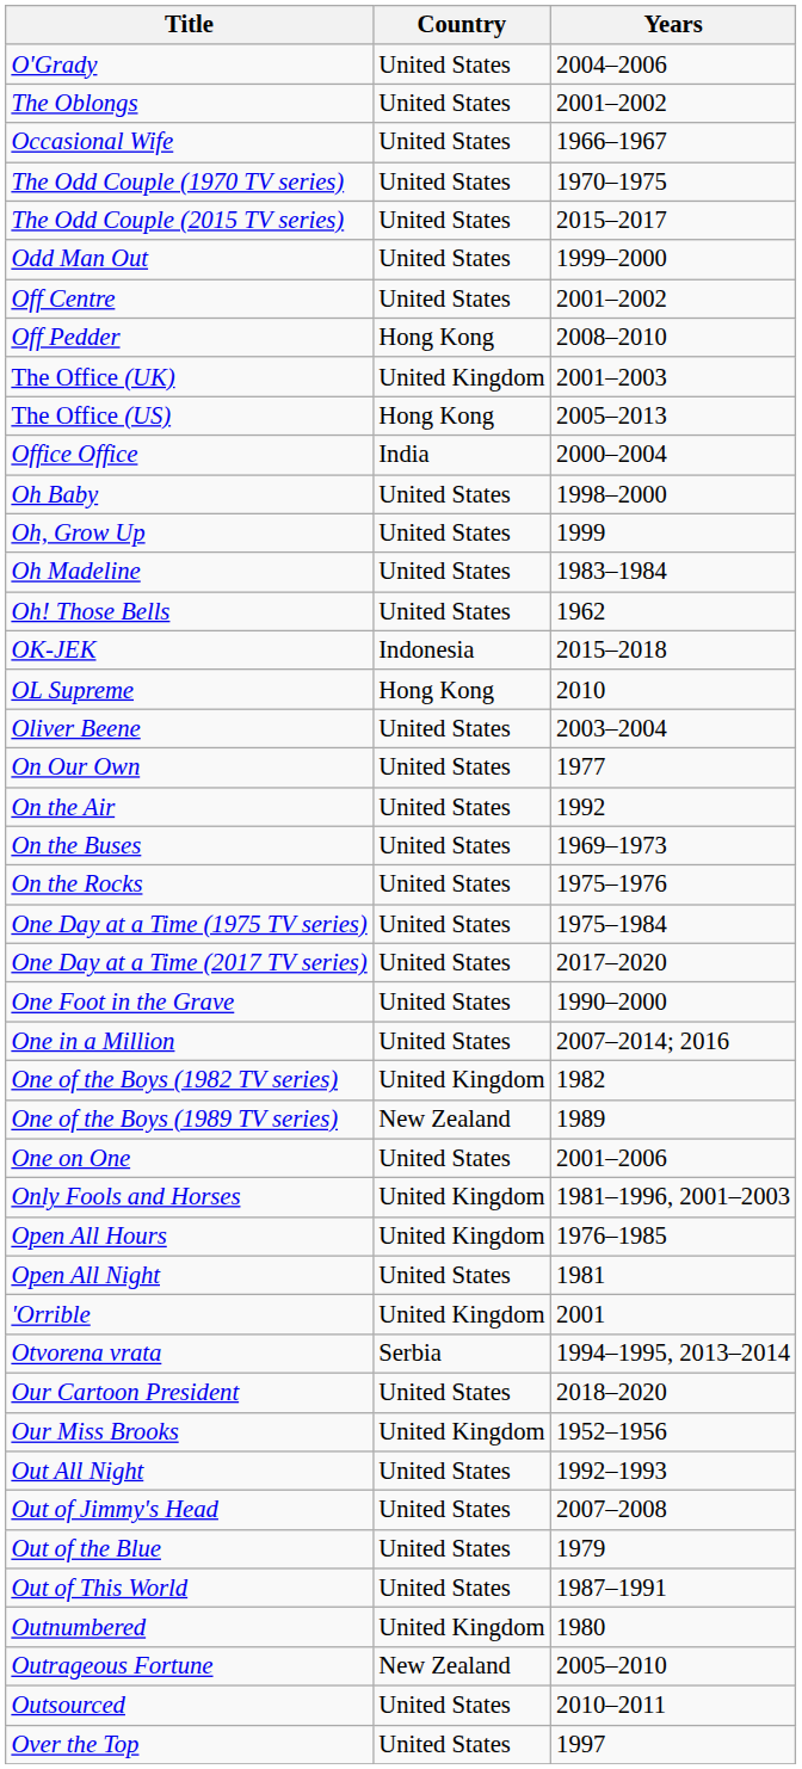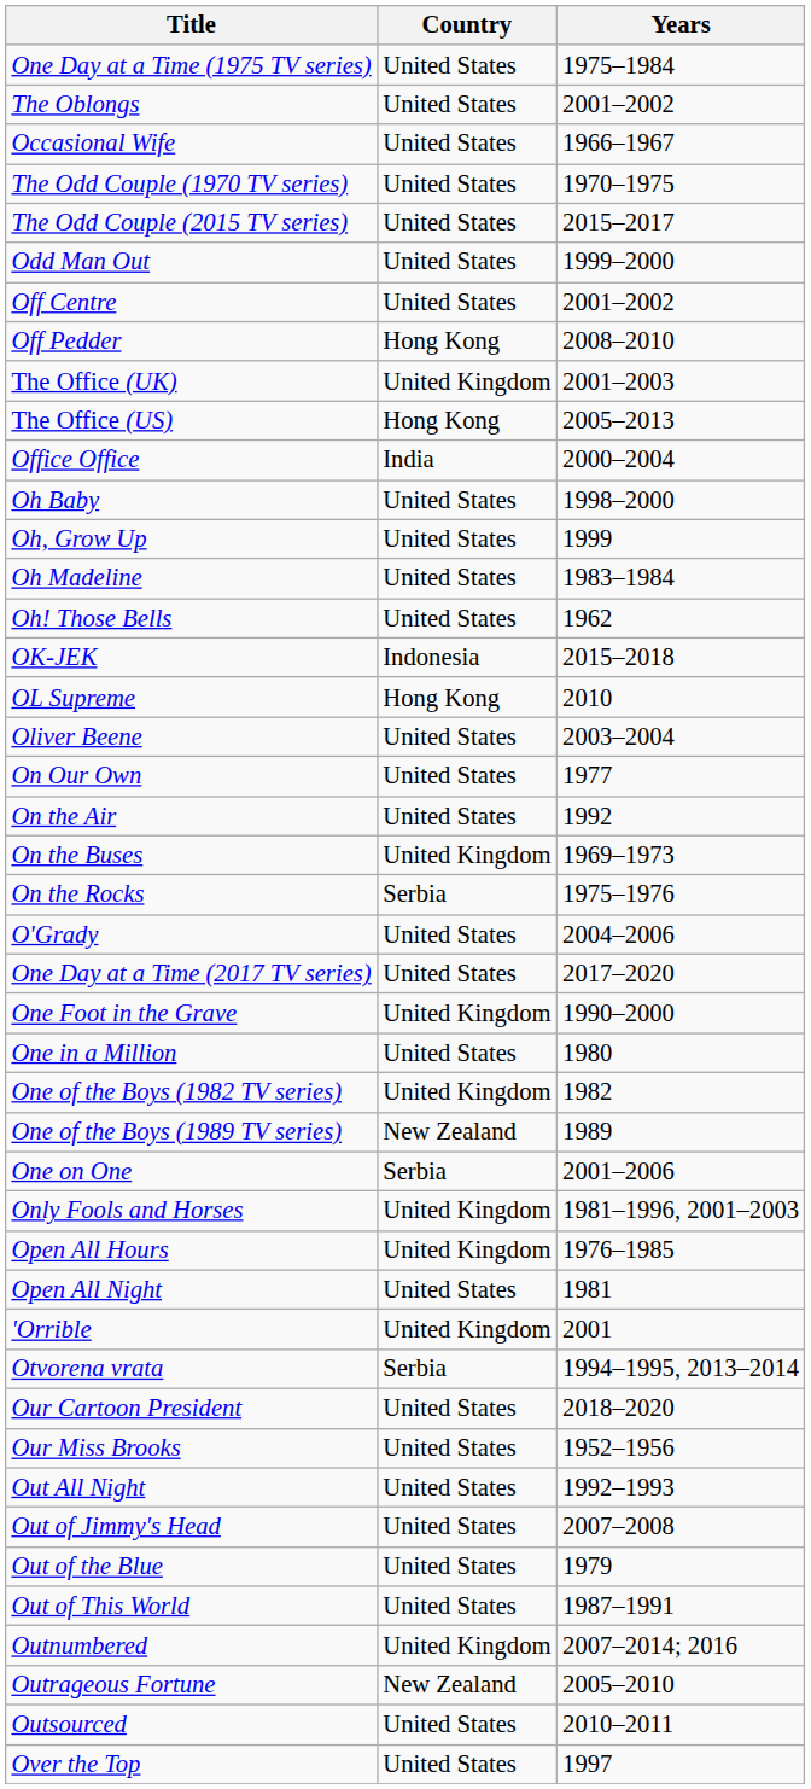rows swapped: O'Grady <-> One Day at a Time (1975 TV series)
On the Buses | Country: United States -> United Kingdom
On the Rocks | Country: United States -> Serbia
One Foot in the Grave | Country: United States -> United Kingdom
One in a Million | Years: 2007–2014; 2016 -> 1980
One on One | Country: United States -> Serbia
Our Miss Brooks | Country: United Kingdom -> United States
Outnumbered | Years: 1980 -> 2007–2014; 2016
